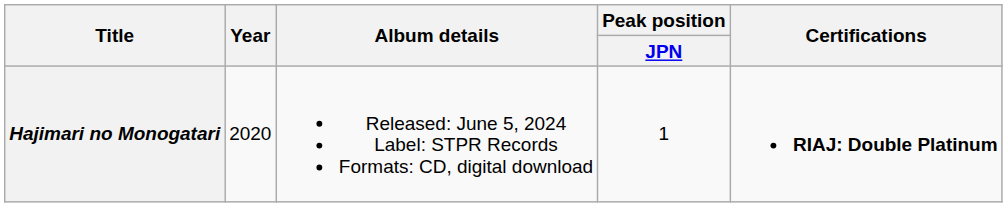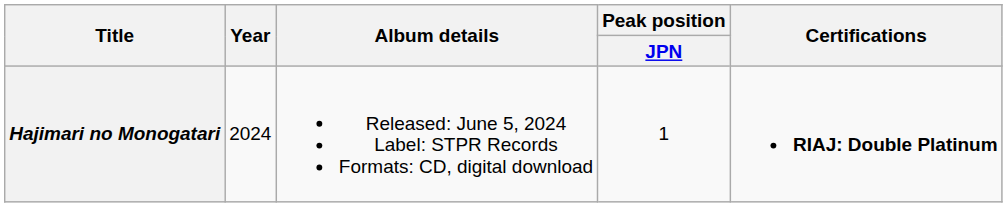Hajimari no Monogatari | Year: 2020 -> 2024
